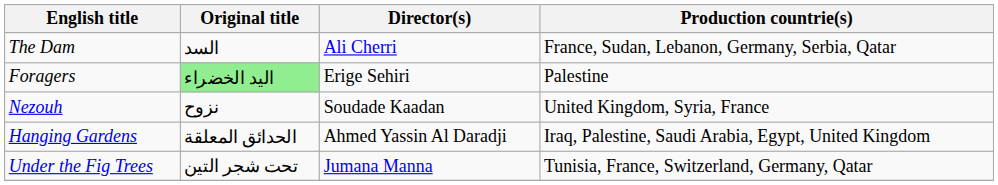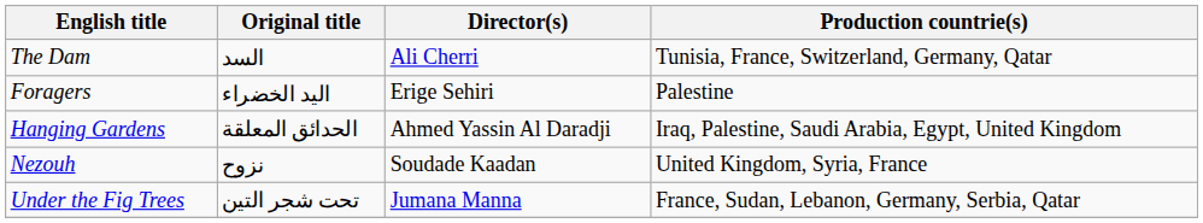The Dam | Production countrie(s): France, Sudan, Lebanon, Germany, Serbia, Qatar -> Tunisia, France, Switzerland, Germany, Qatar
Foragers | Original title: lightgreen background -> no background
rows swapped: Hanging Gardens <-> Nezouh
Under the Fig Trees | Production countrie(s): Tunisia, France, Switzerland, Germany, Qatar -> France, Sudan, Lebanon, Germany, Serbia, Qatar
